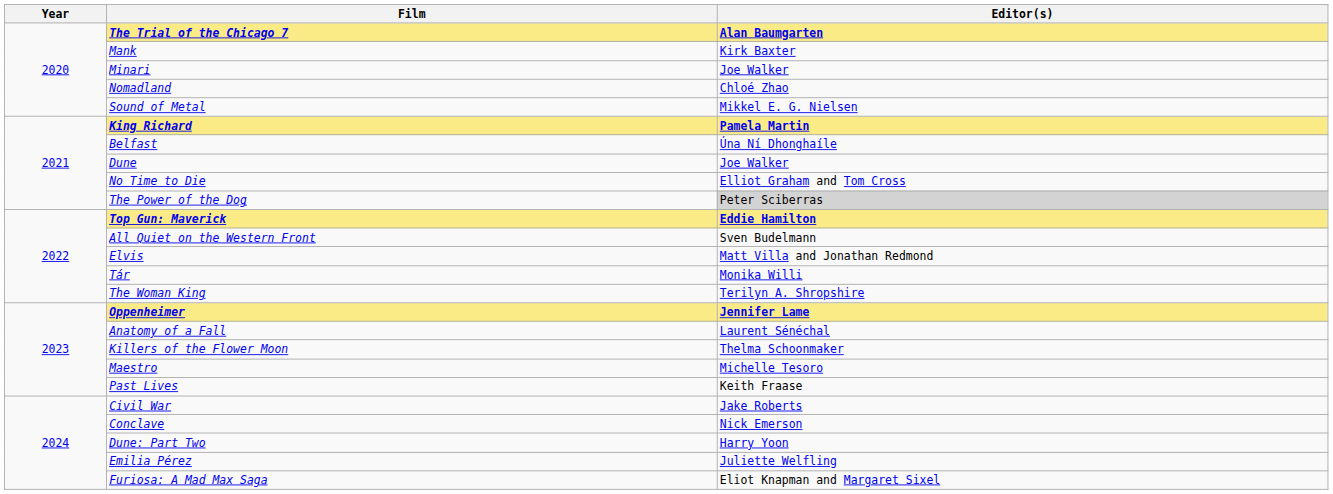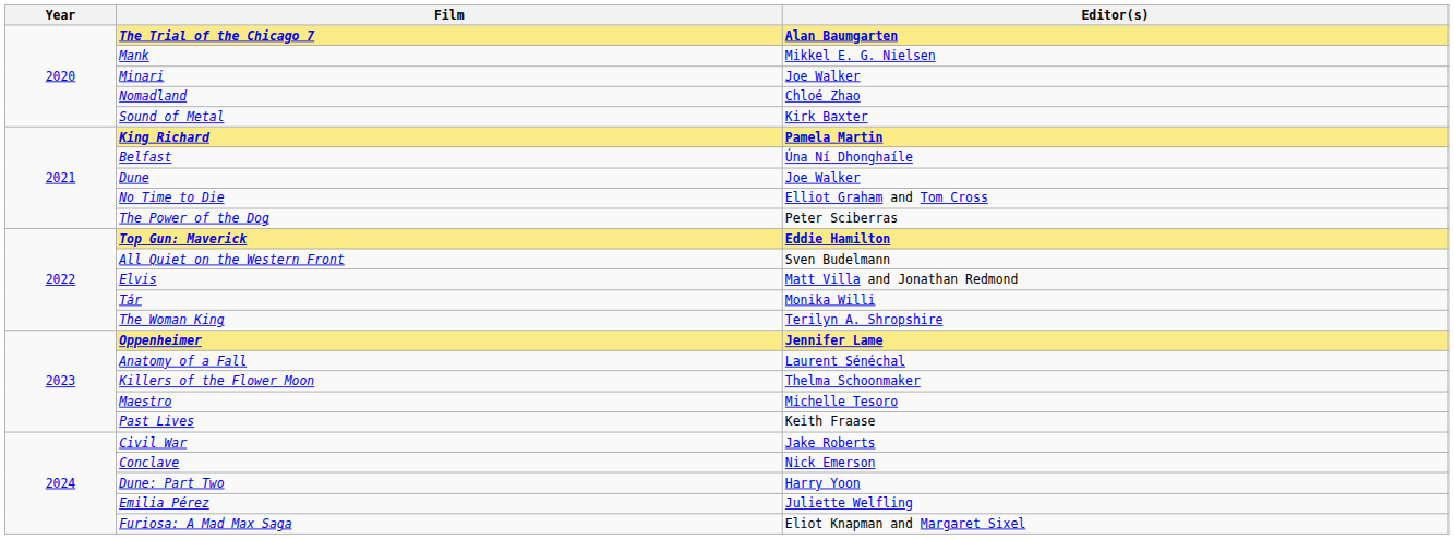Mank | Editor(s): Kirk Baxter -> Mikkel E. G. Nielsen
Sound of Metal | Editor(s): Mikkel E. G. Nielsen -> Kirk Baxter
The Power of the Dog | Editor(s): lightgrey background -> no background
